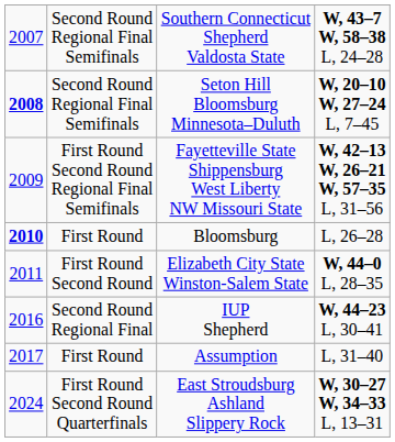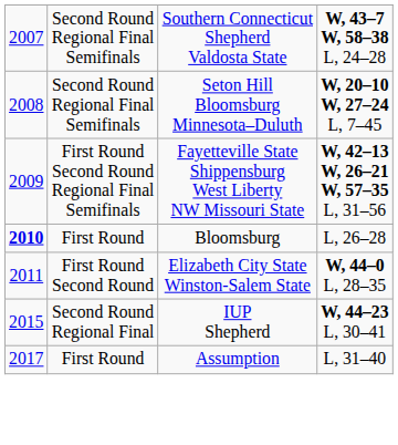Seton Hill Bloomsburg Minnesota–Duluth | column 1: bold -> normal
IUP Shepherd | column 1: 2016 -> 2015
- row: 2024 | First Round Second Round Quarterfinals | East Stroudsburg Ashland Slippery Rock | W, 30–27 W, 34–33 L, 13–31
